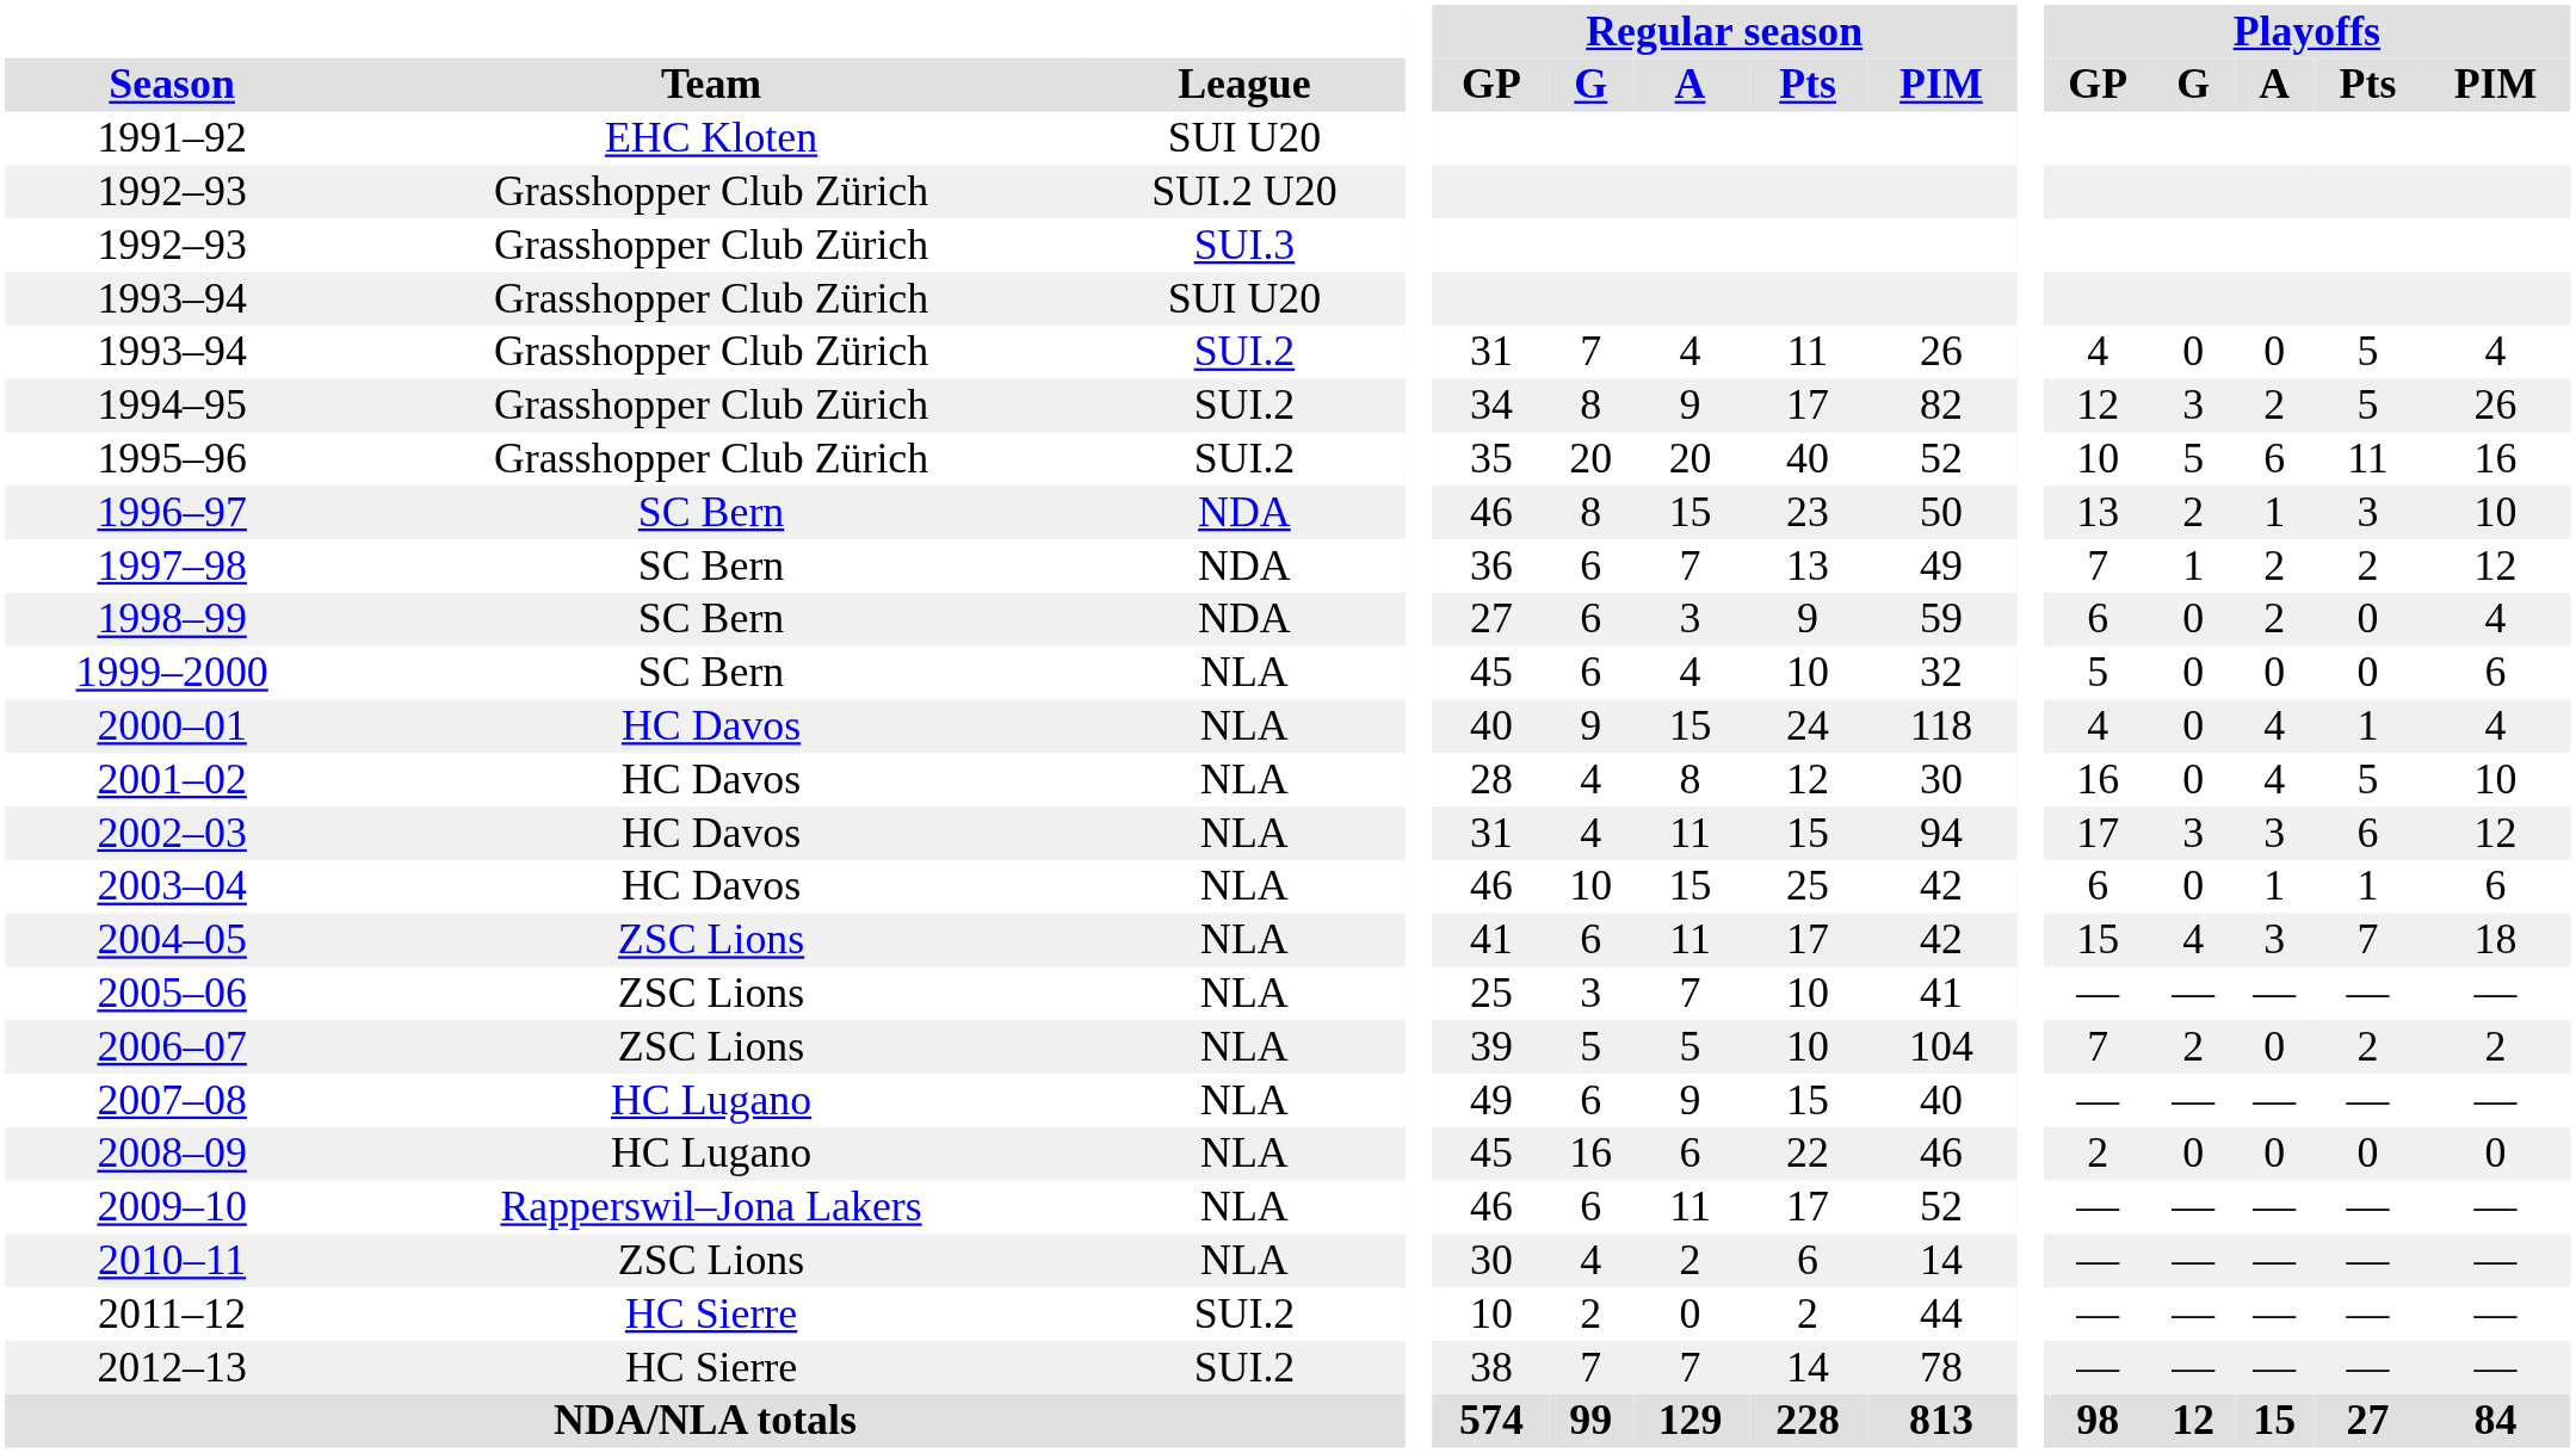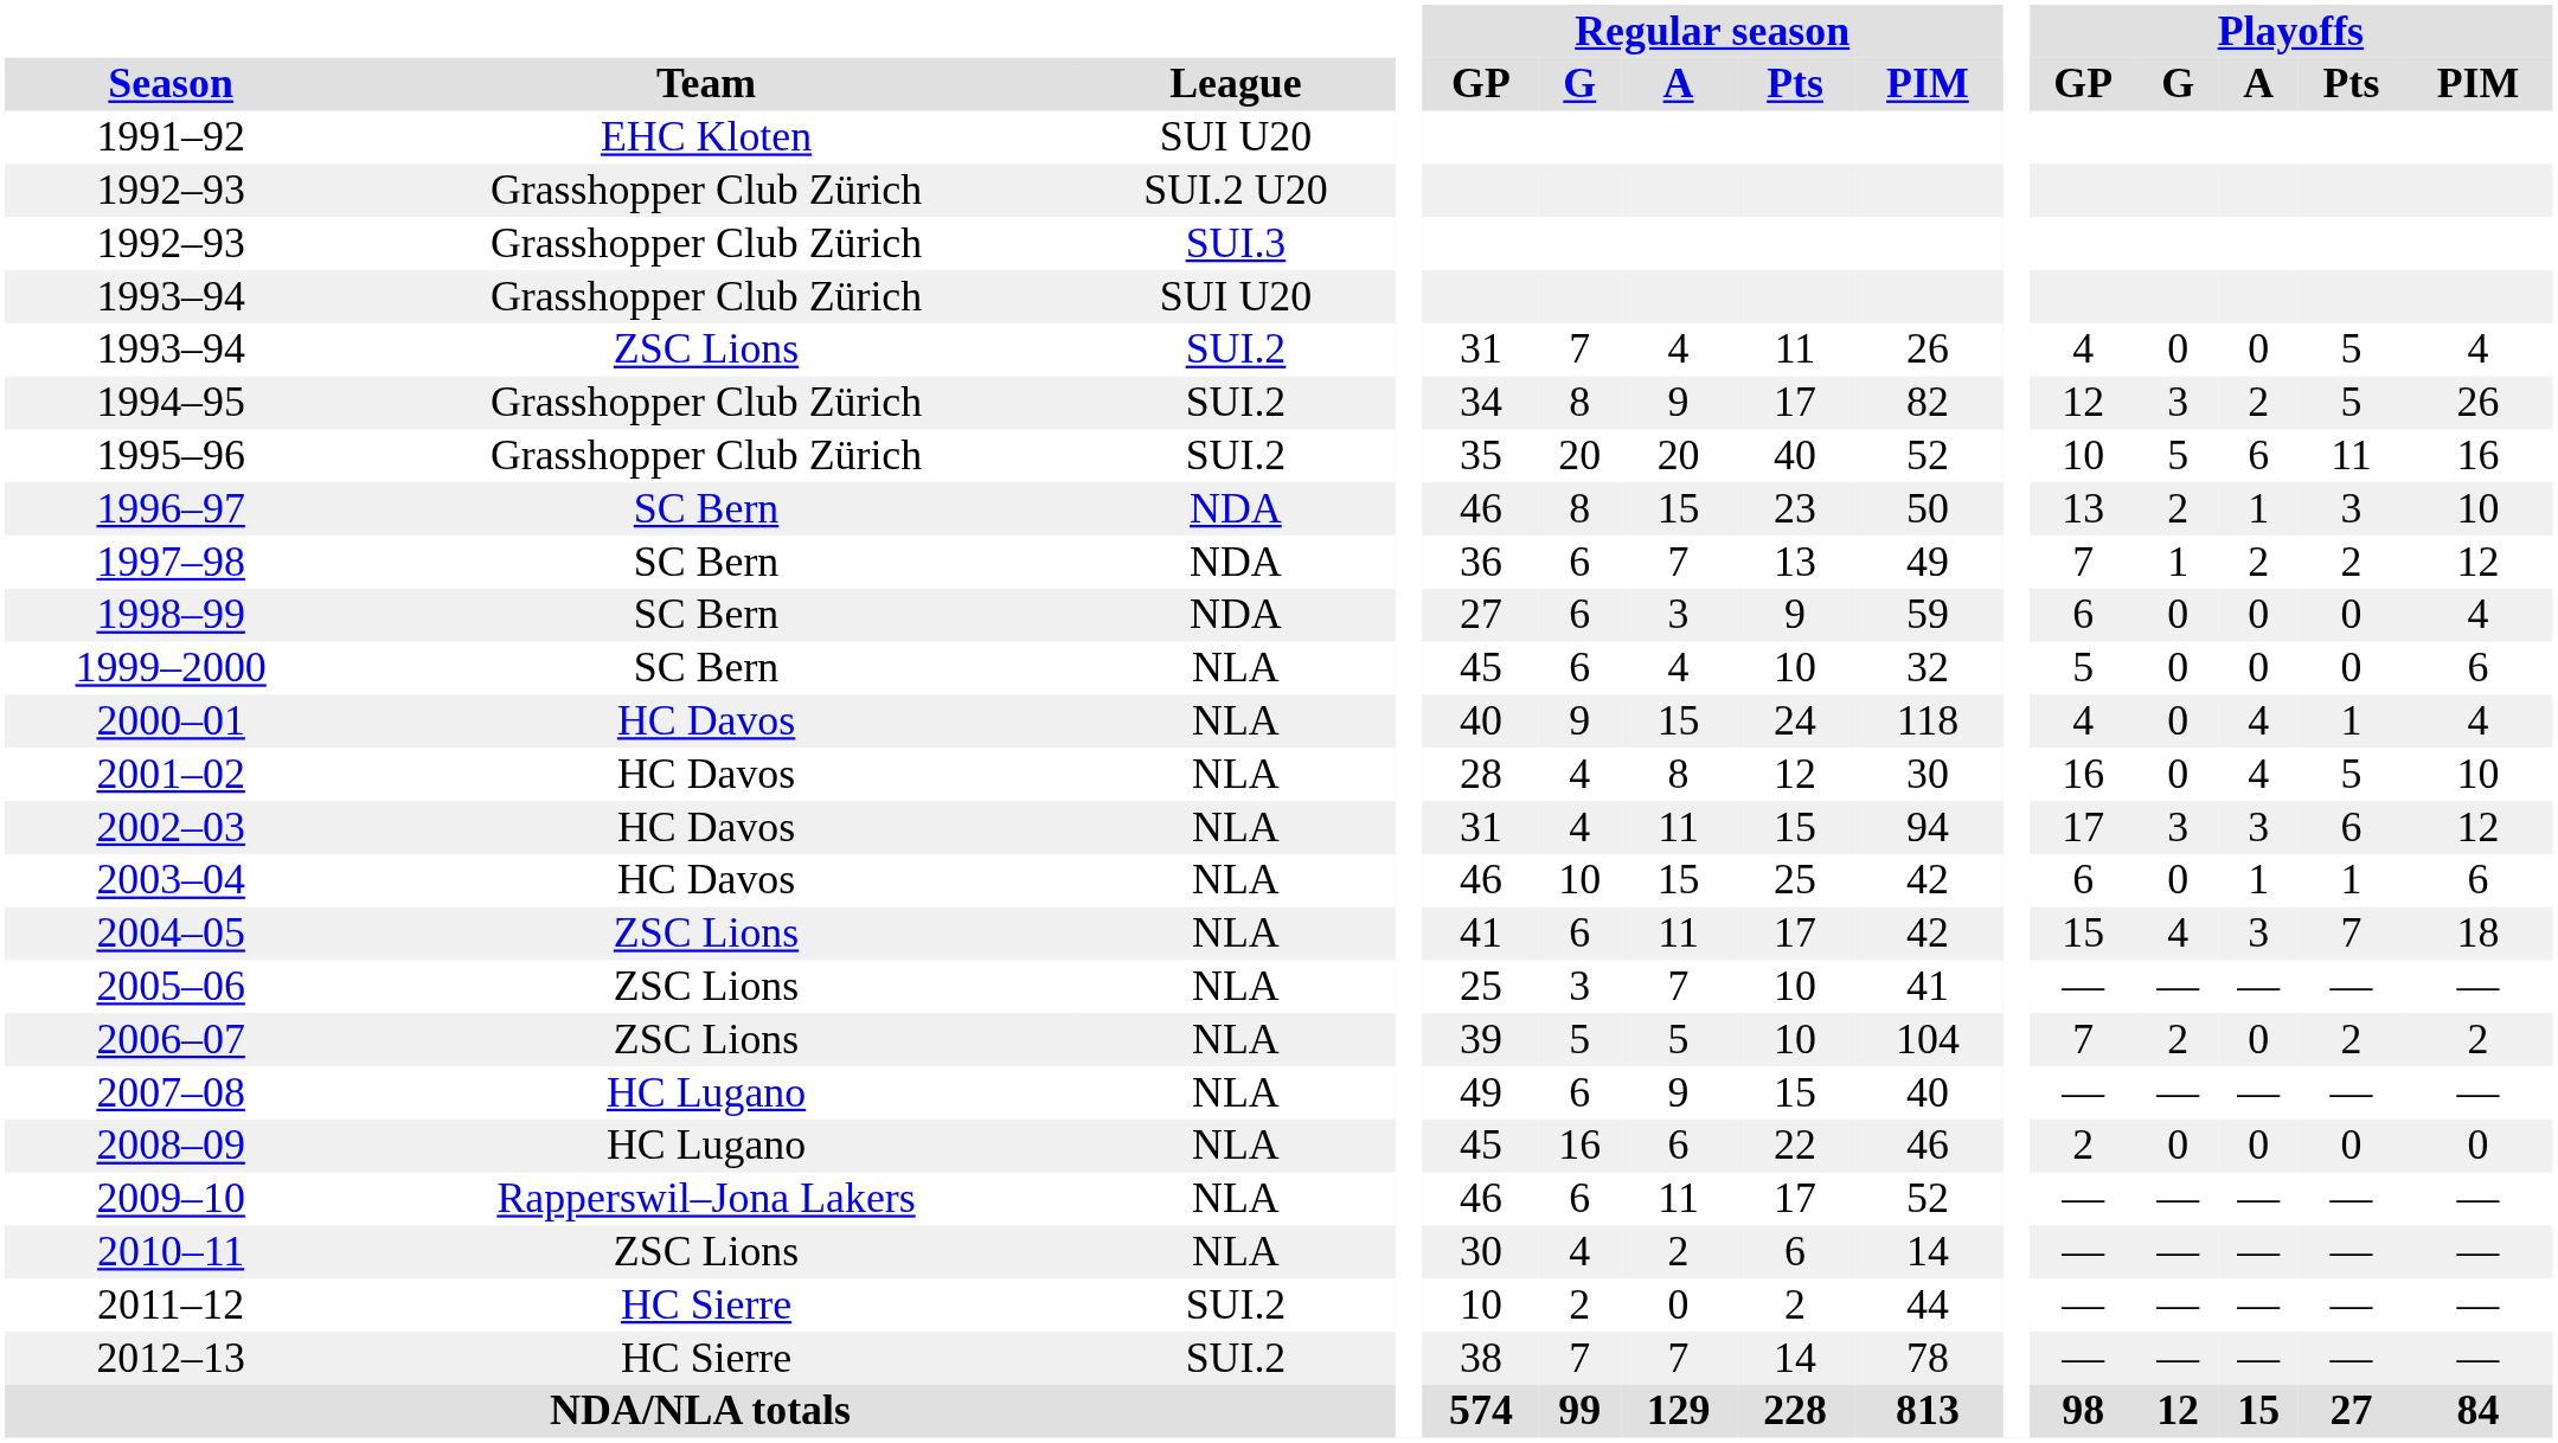1993–94 / SUI.2 | Team: Grasshopper Club Zürich -> ZSC Lions
1998–99 | Playoffs / A: 2 -> 0
